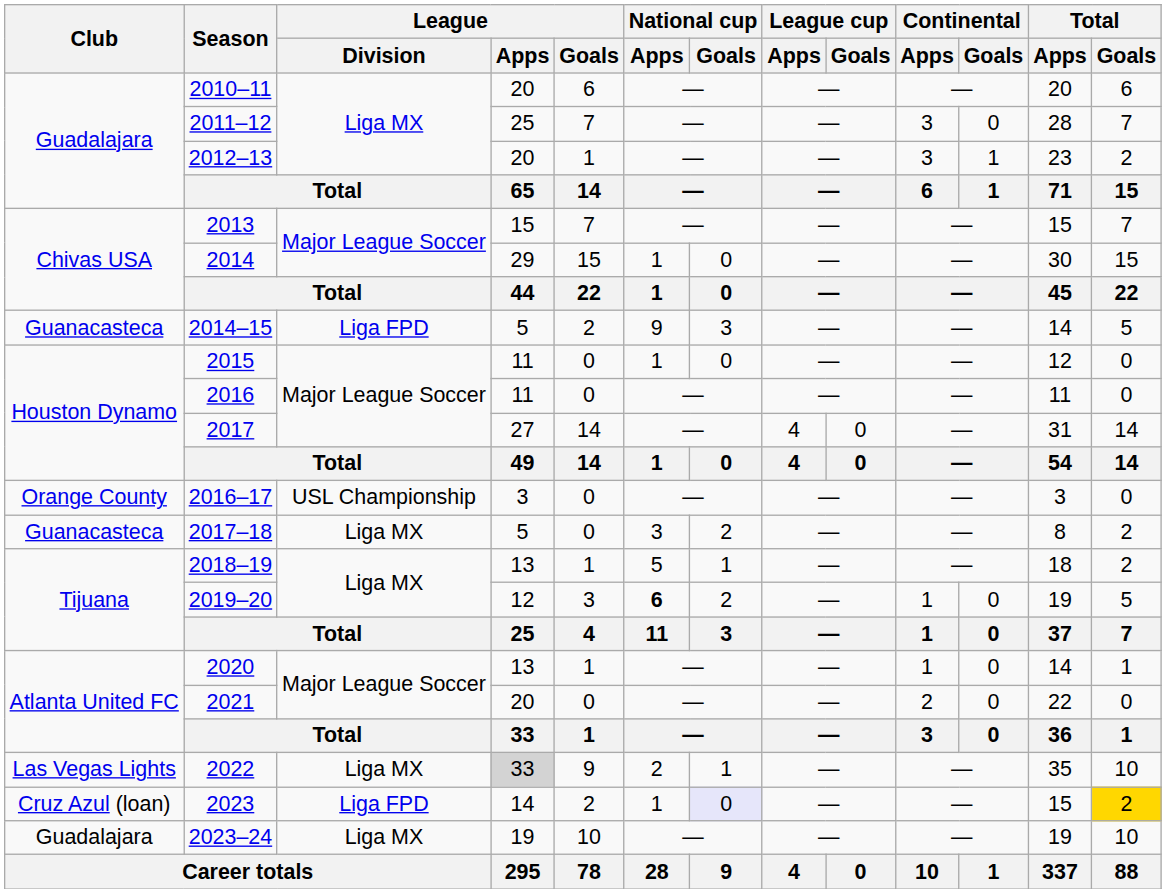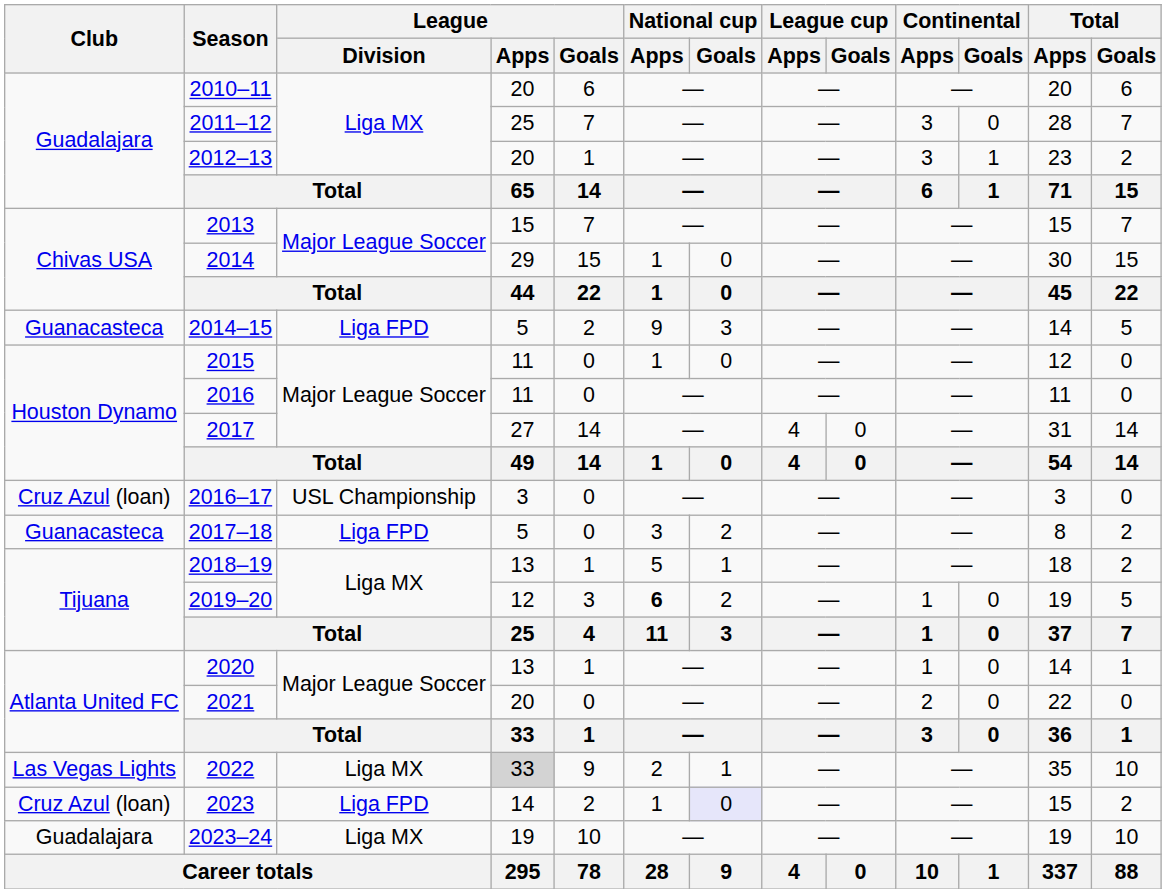2016–17 | Club: Orange County -> Cruz Azul (loan)
2017–18 | League / Division: Liga MX -> Liga FPD
2023 | Total / Goals: gold background -> no background
